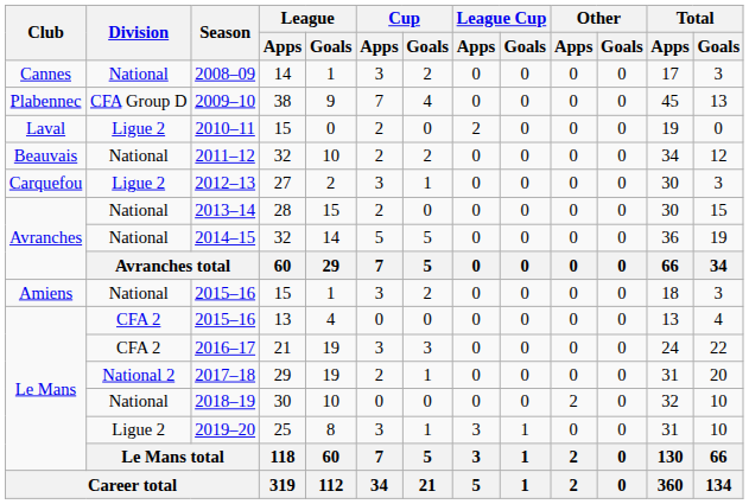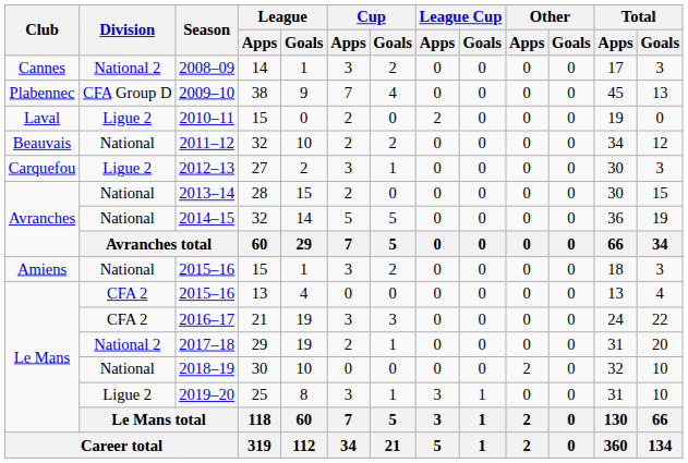2008–09 | Division: National -> National 2
